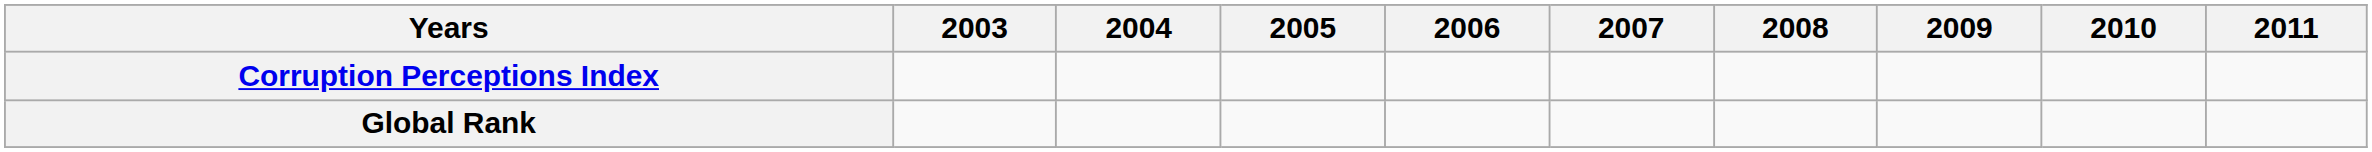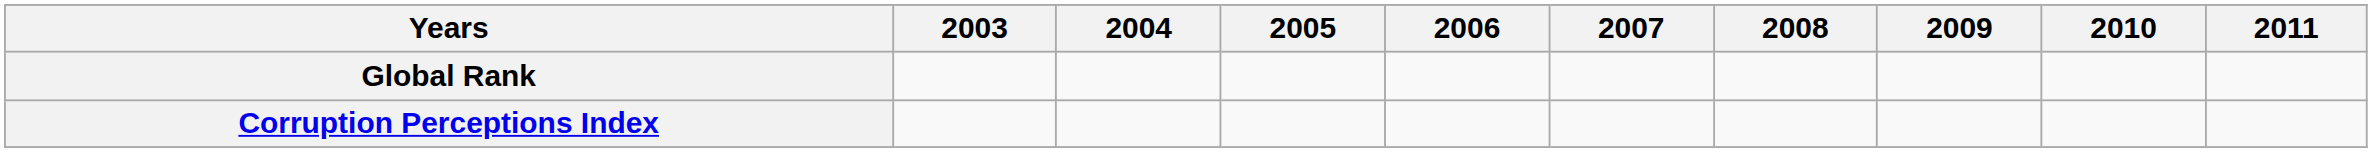rows swapped: Corruption Perceptions Index <-> Global Rank
